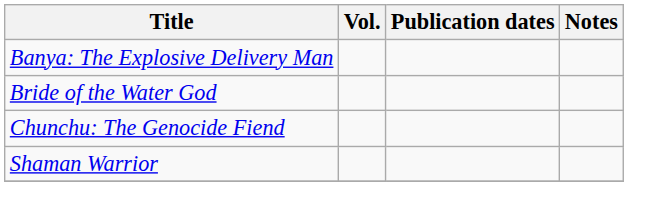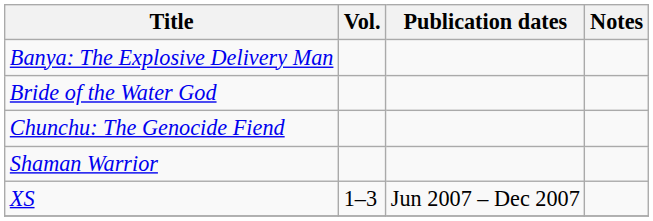+ row: XS | 1–3 | Jun 2007 – Dec 2007
